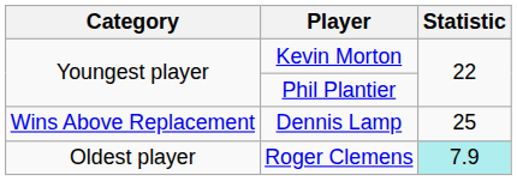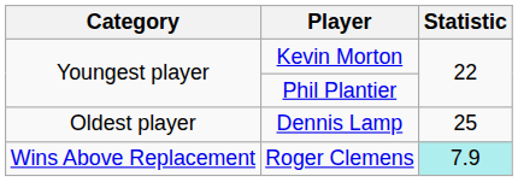Dennis Lamp | Category: Wins Above Replacement -> Oldest player
Roger Clemens | Category: Oldest player -> Wins Above Replacement
